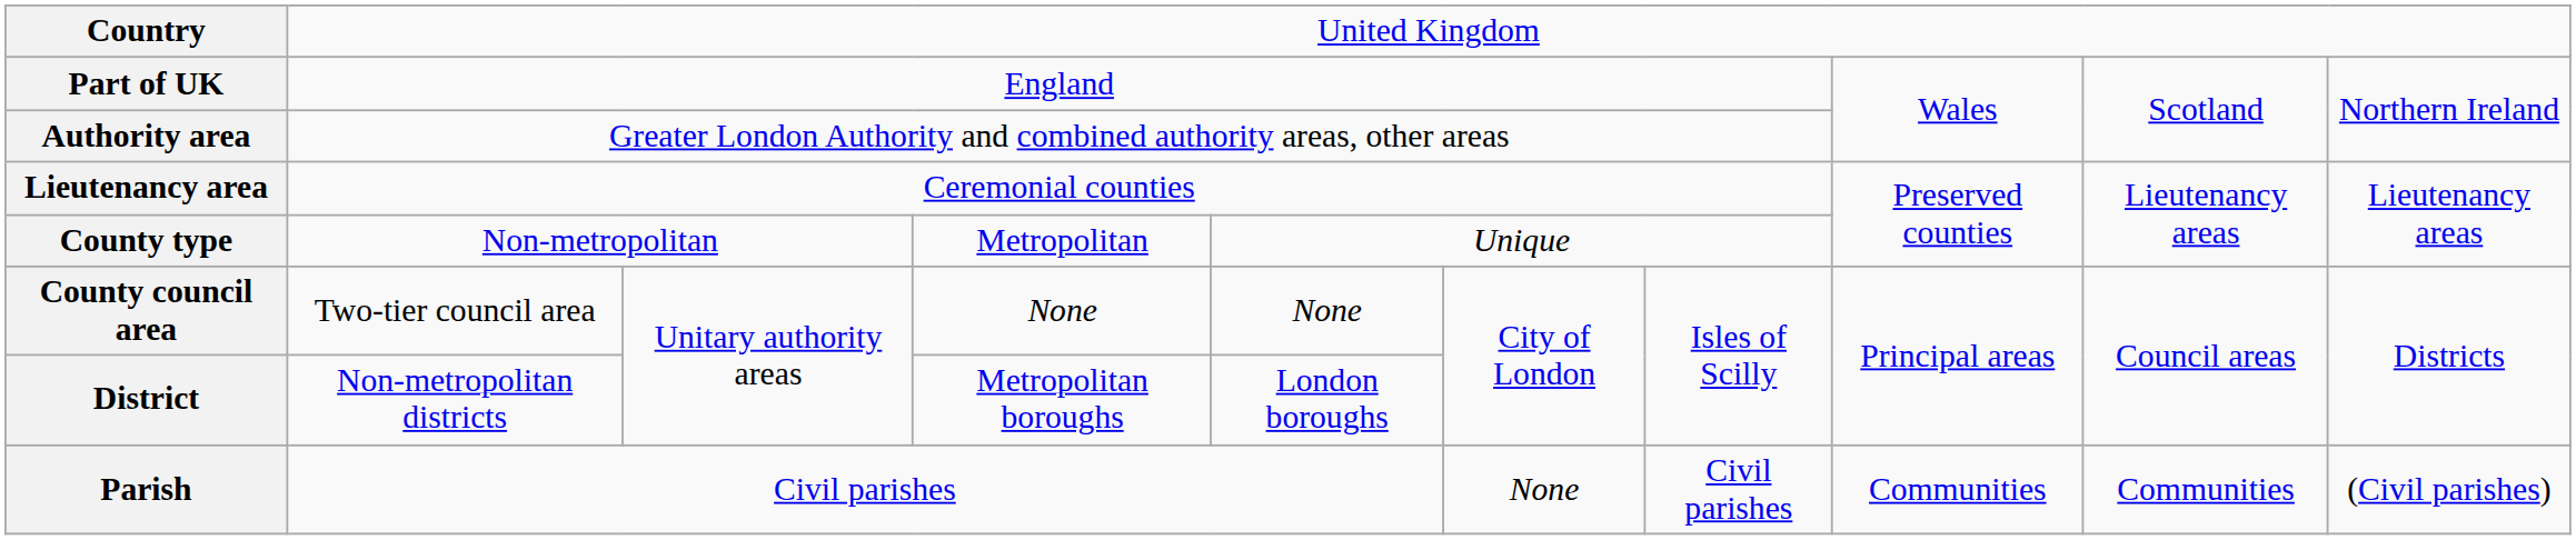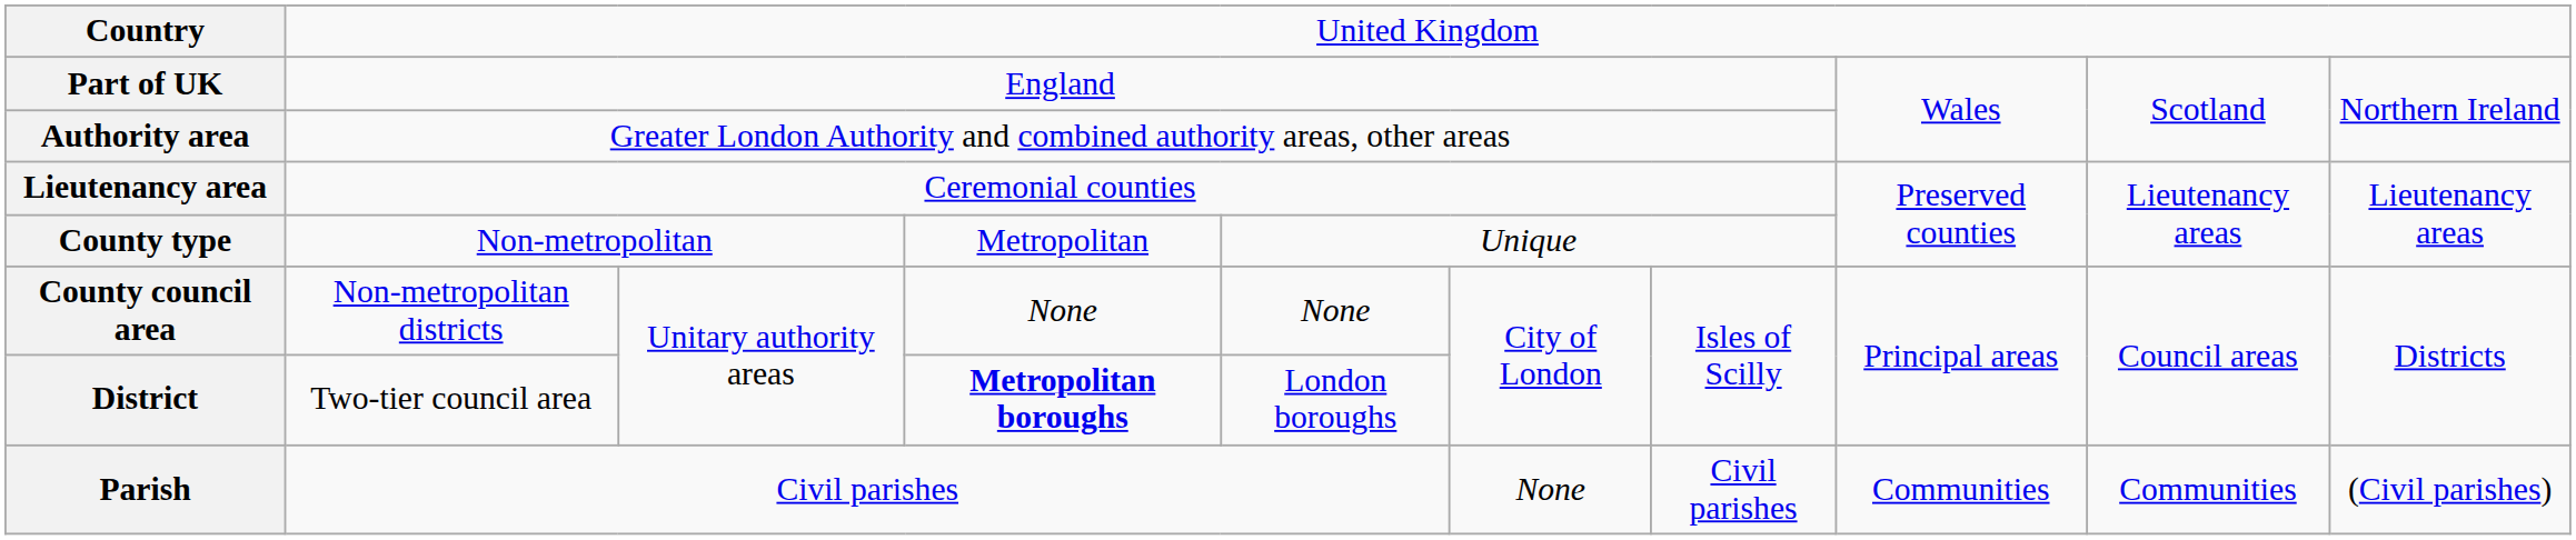County council area | column 2: Two-tier council area -> Non-metropolitan districts
District | column 2: Non-metropolitan districts -> Two-tier council area
District | column 4: normal -> bold
